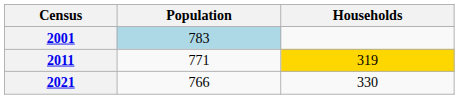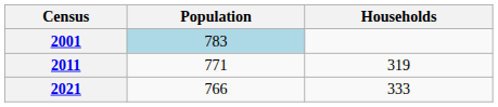2011 | Households: gold background -> no background
2021 | Households: 330 -> 333
